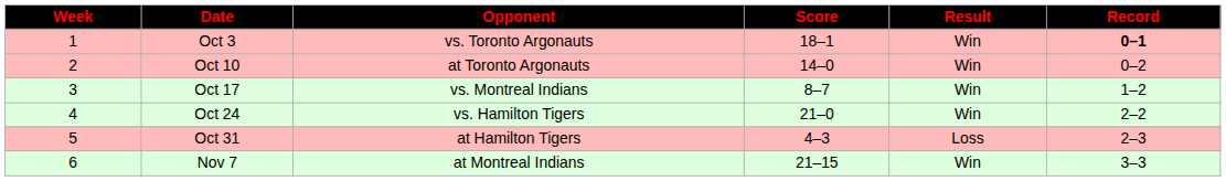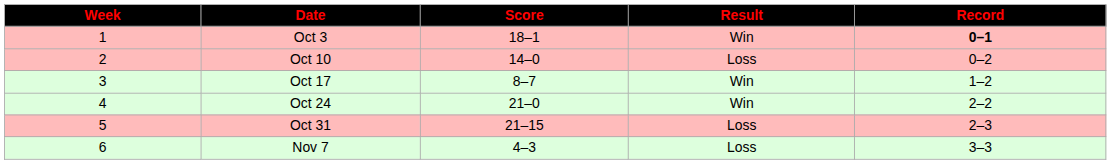- column: Opponent | vs. Toronto Argonauts | at Toronto Argonauts | vs. Montreal Indians | vs. Hamilton Tigers | at Hamilton Tigers | at Montreal Indians
Oct 10 | Result: Win -> Loss
Oct 31 | Score: 4–3 -> 21–15
Nov 7 | Score: 21–15 -> 4–3
Nov 7 | Result: Win -> Loss
